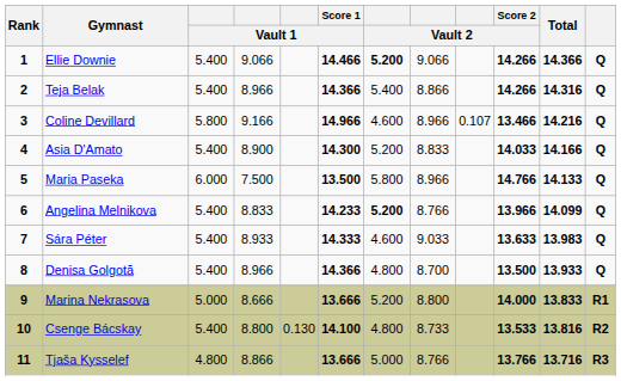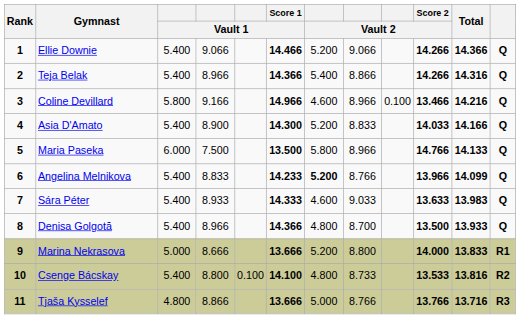Ellie Downie | column 7: bold -> normal
Coline Devillard | column 9: 0.107 -> 0.100
Csenge Bácskay | column 5: 0.130 -> 0.100
